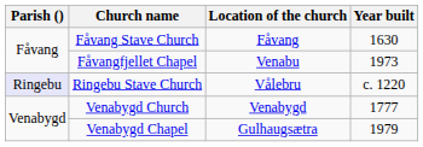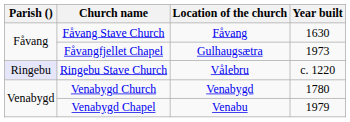Fåvangfjellet Chapel | Location of the church: Venabu -> Gulhaugsætra
Venabygd Church | Year built: 1777 -> 1780
Venabygd Chapel | Location of the church: Gulhaugsætra -> Venabu
